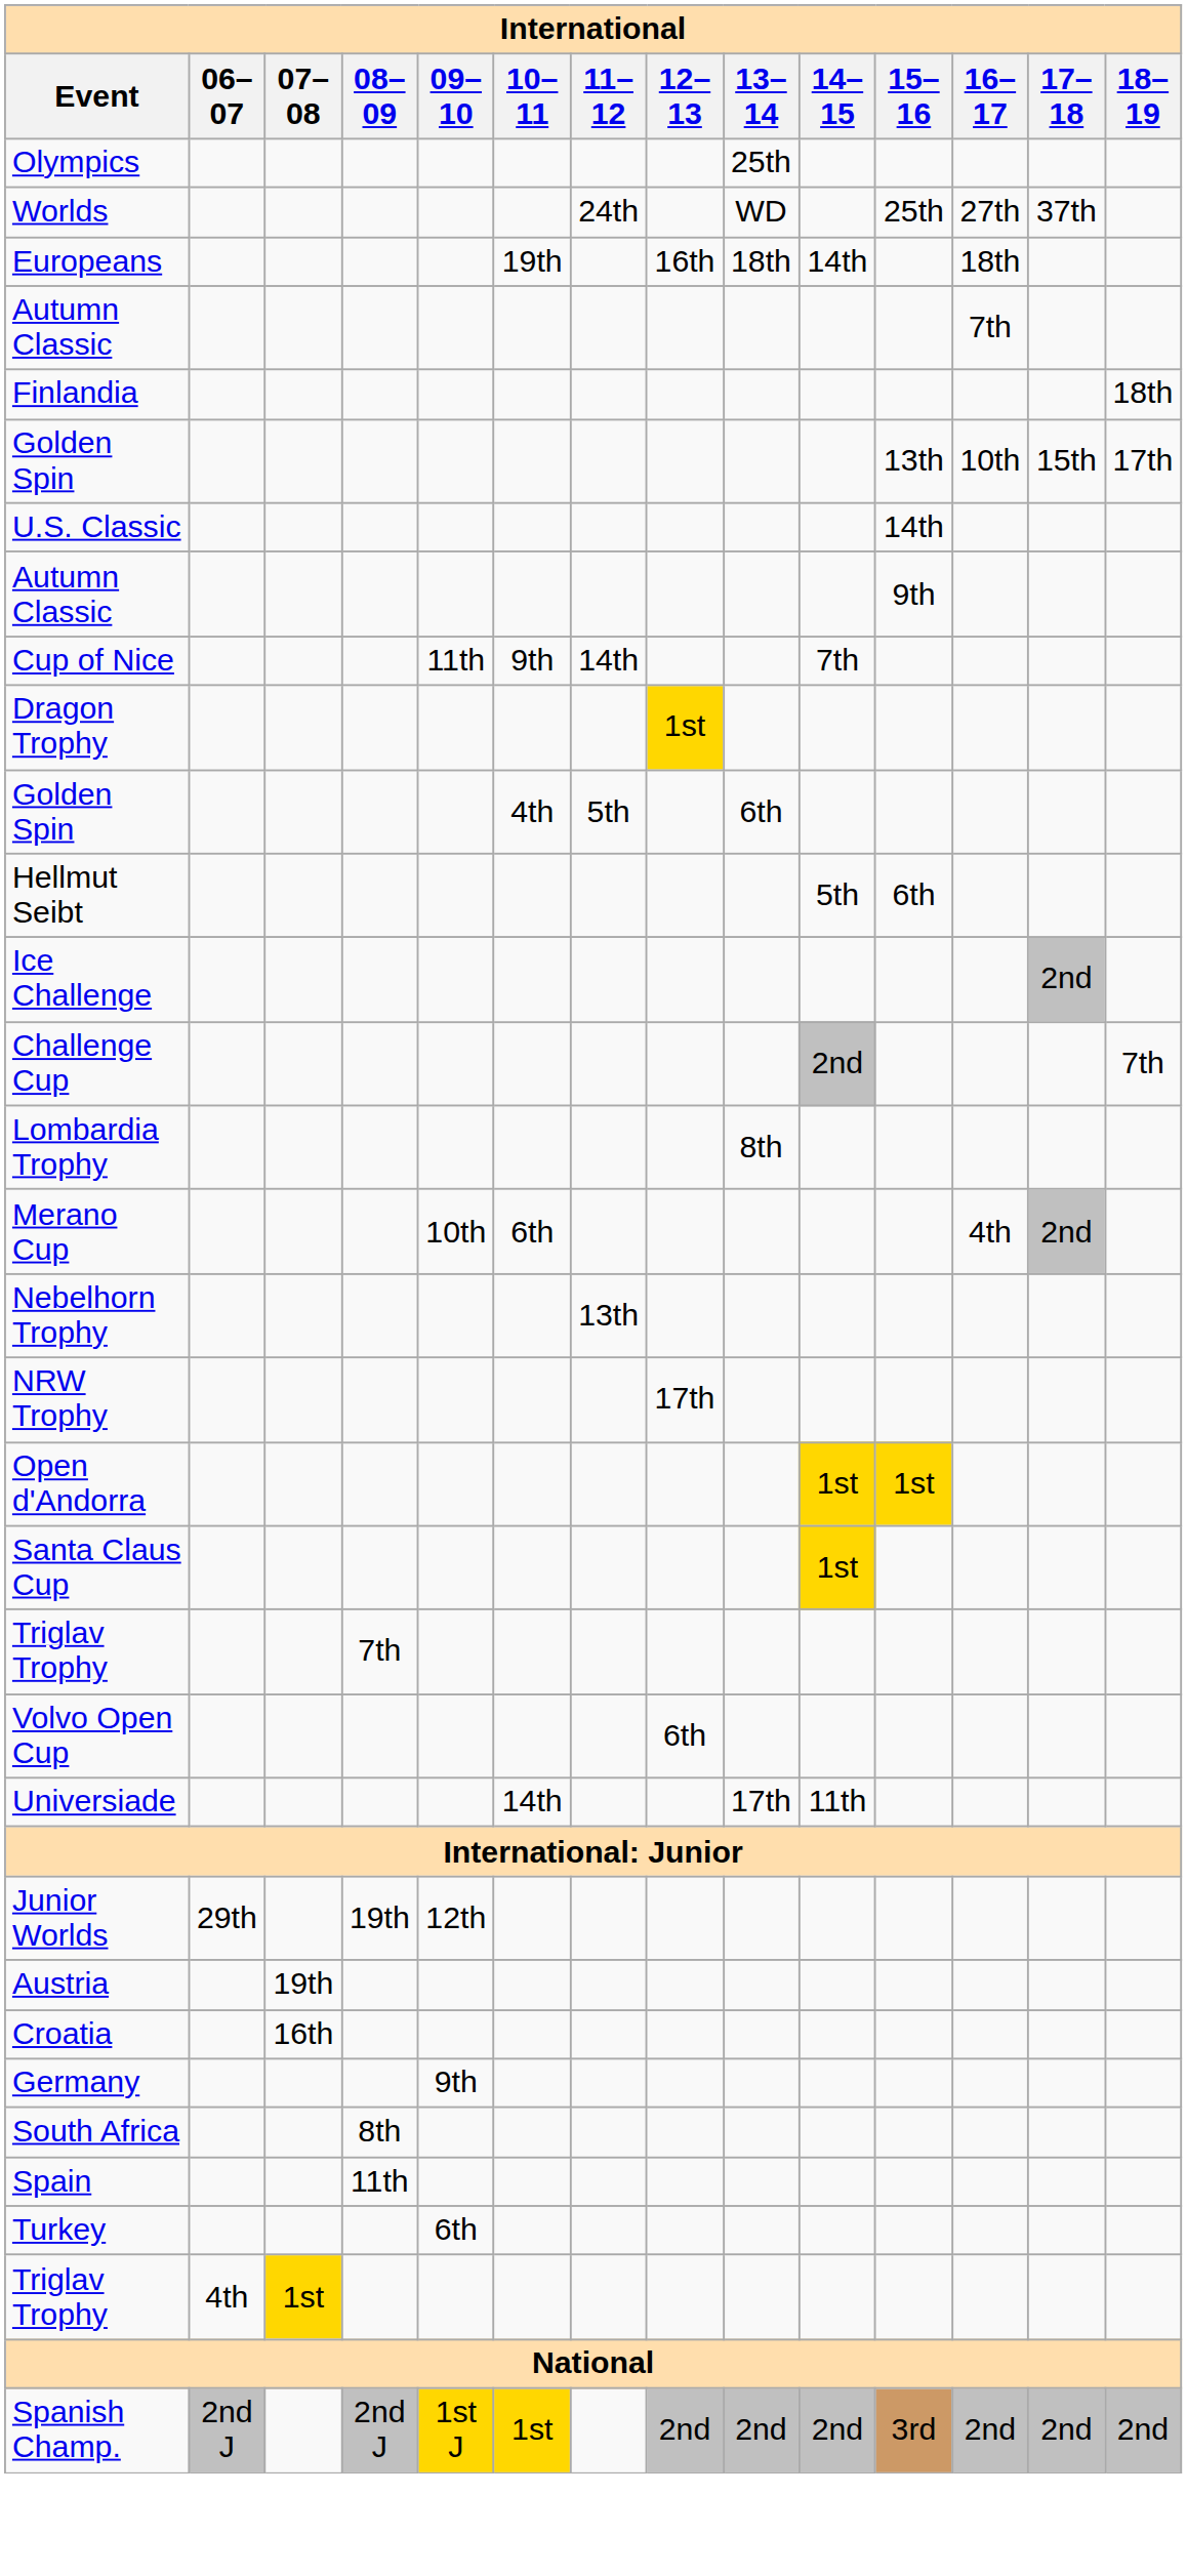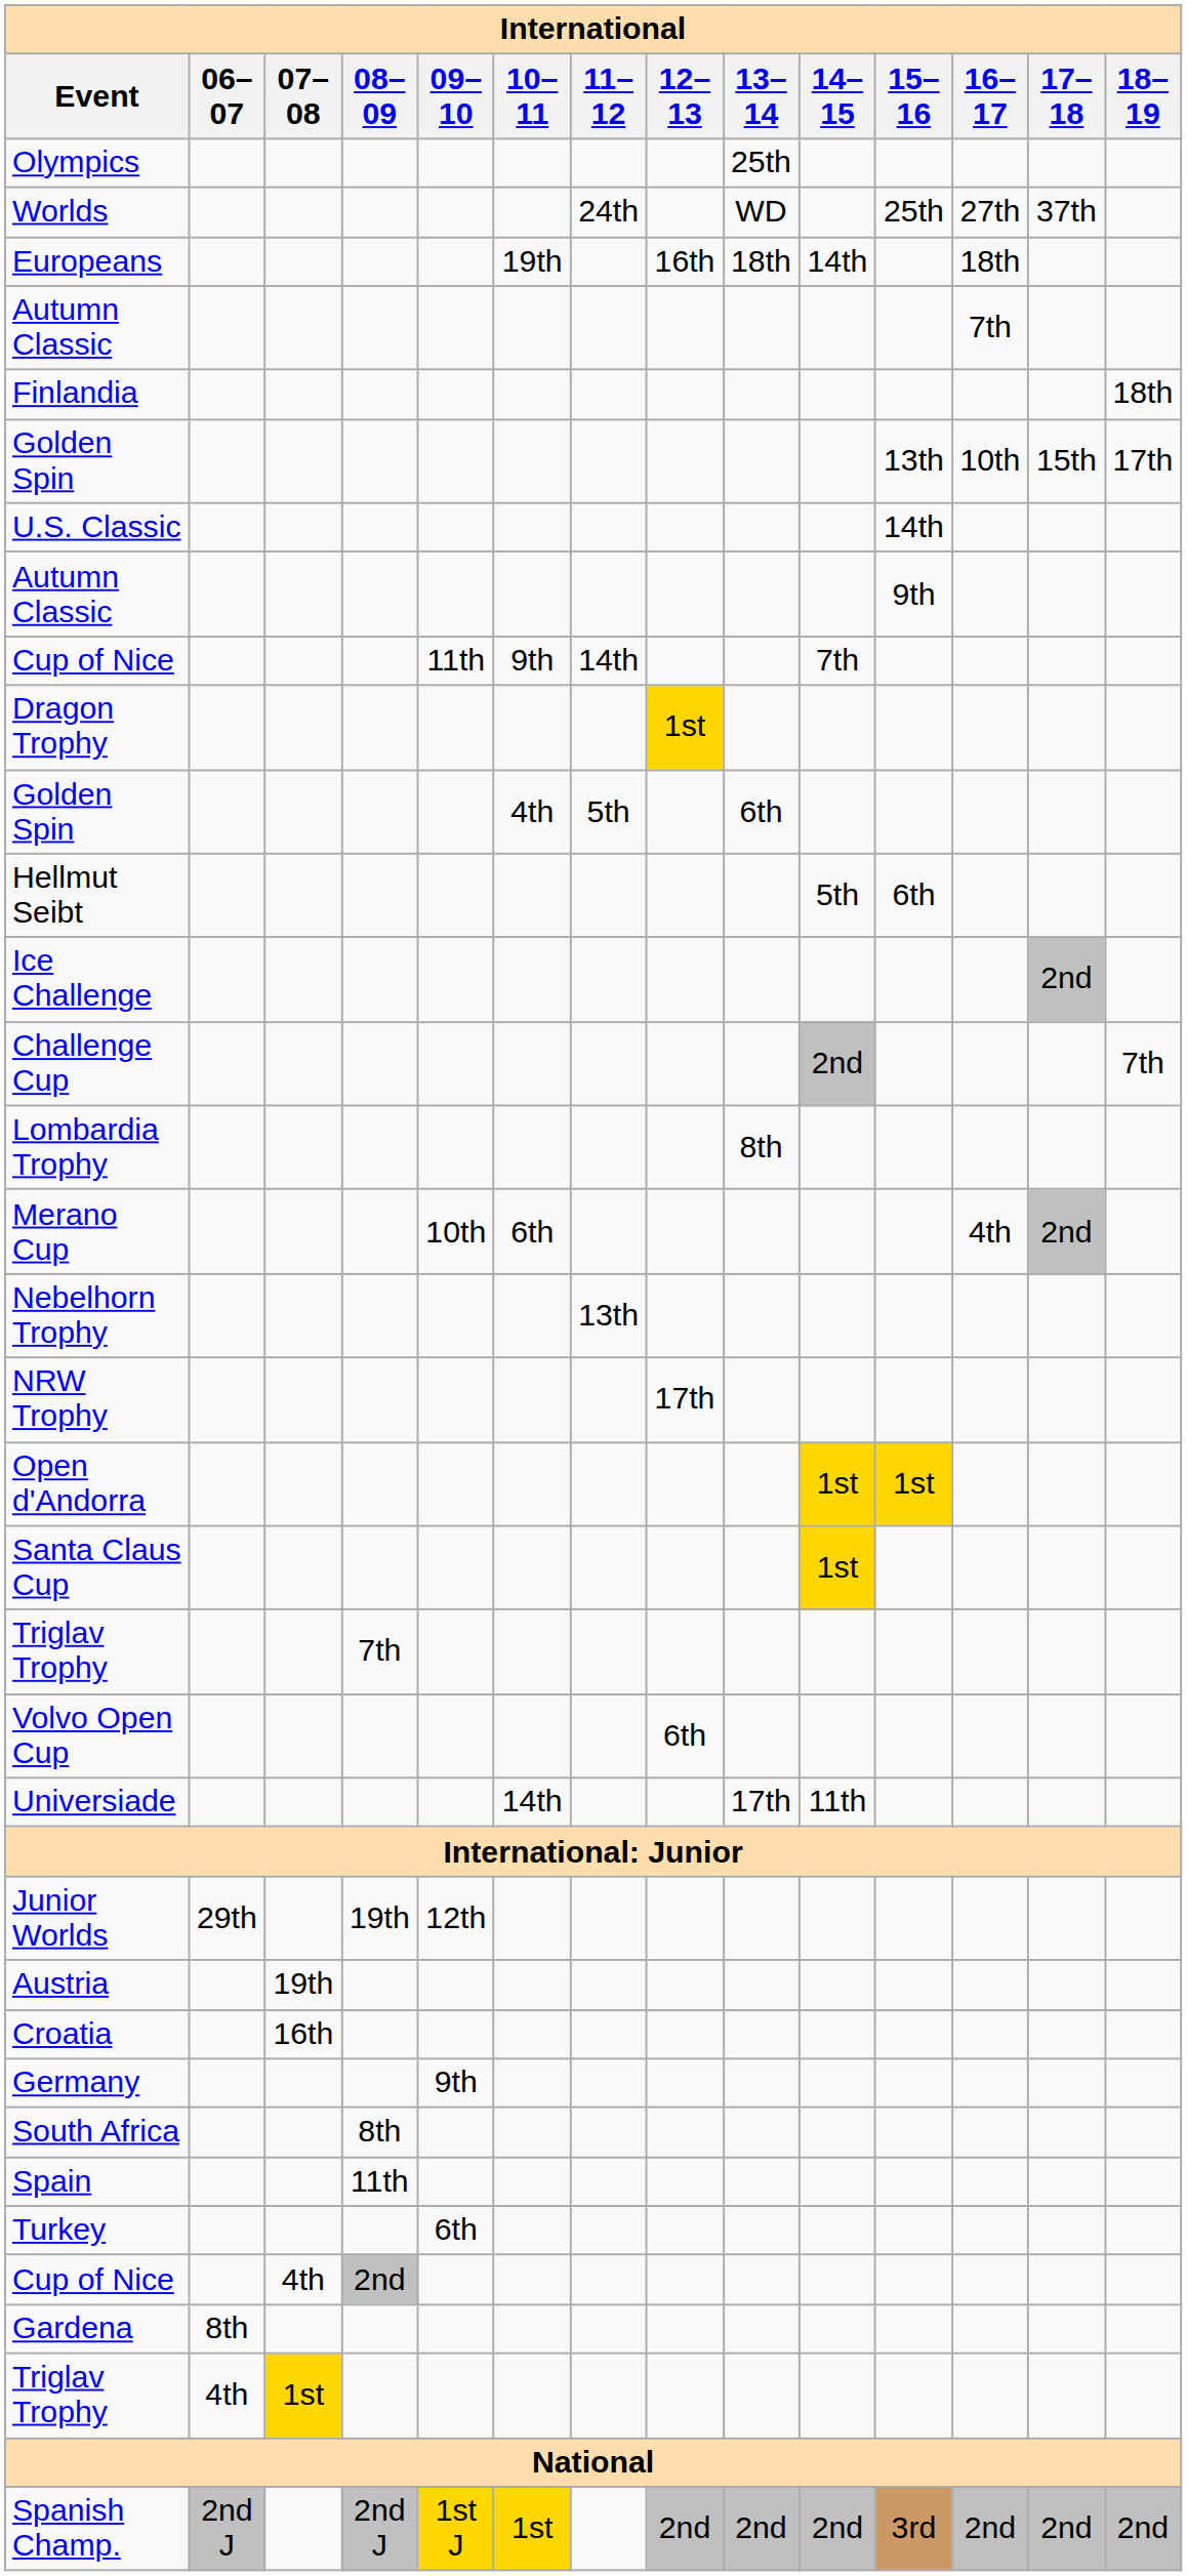+ row: Cup of Nice | 4th | 2nd
+ row: Gardena | 8th
